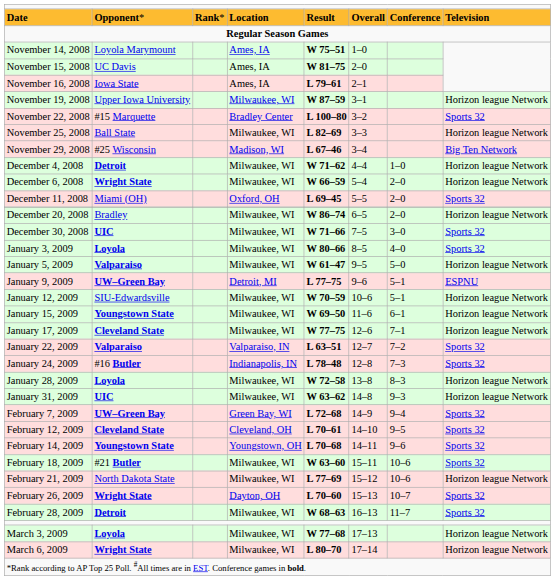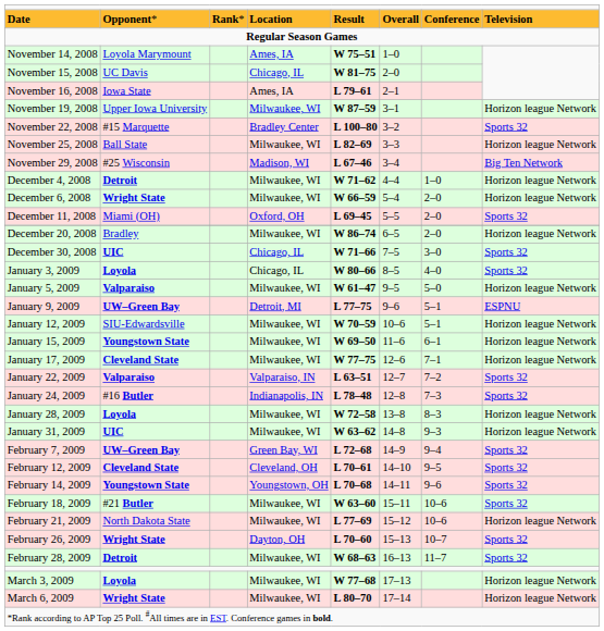November 15, 2008 | column 4: Ames, IA -> Chicago, IL
December 30, 2008 | column 4: Milwaukee, WI -> Chicago, IL
January 3, 2009 | column 4: Milwaukee, WI -> Chicago, IL
